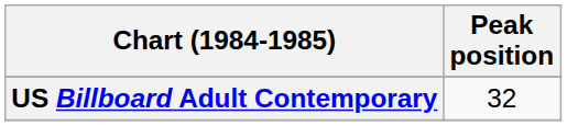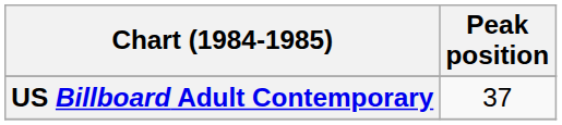US Billboard Adult Contemporary | Peak position: 32 -> 37
